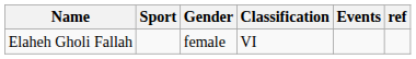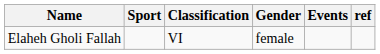columns swapped: Gender <-> Classification
